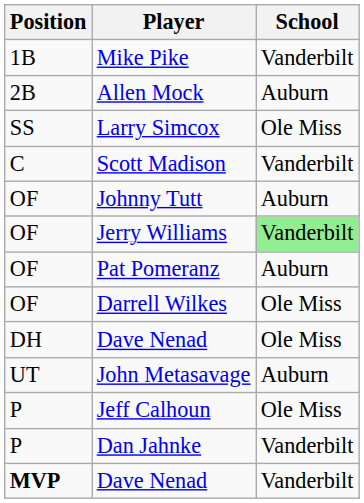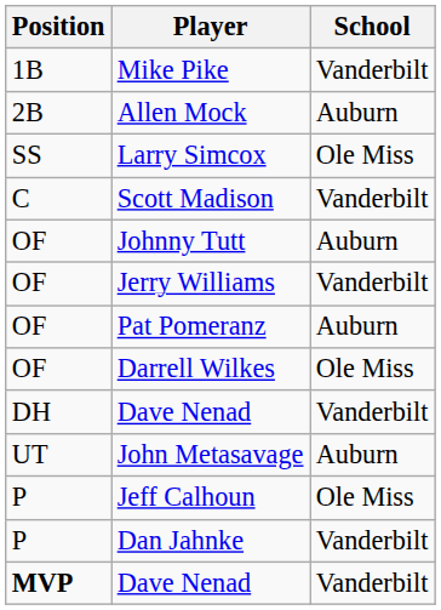Jerry Williams | School: lightgreen background -> no background
DH / Dave Nenad | School: Ole Miss -> Vanderbilt
